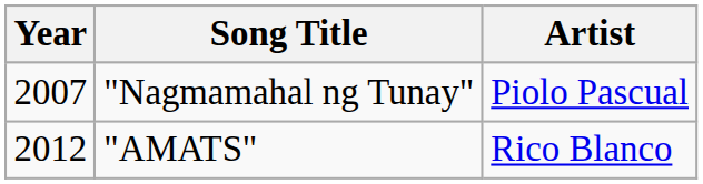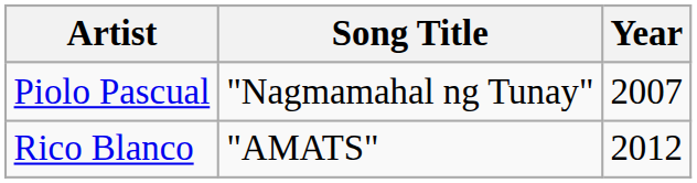columns swapped: Year <-> Artist
